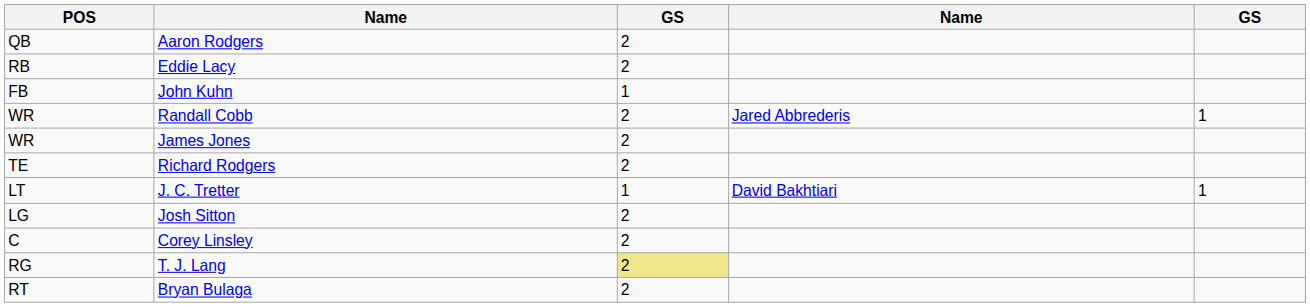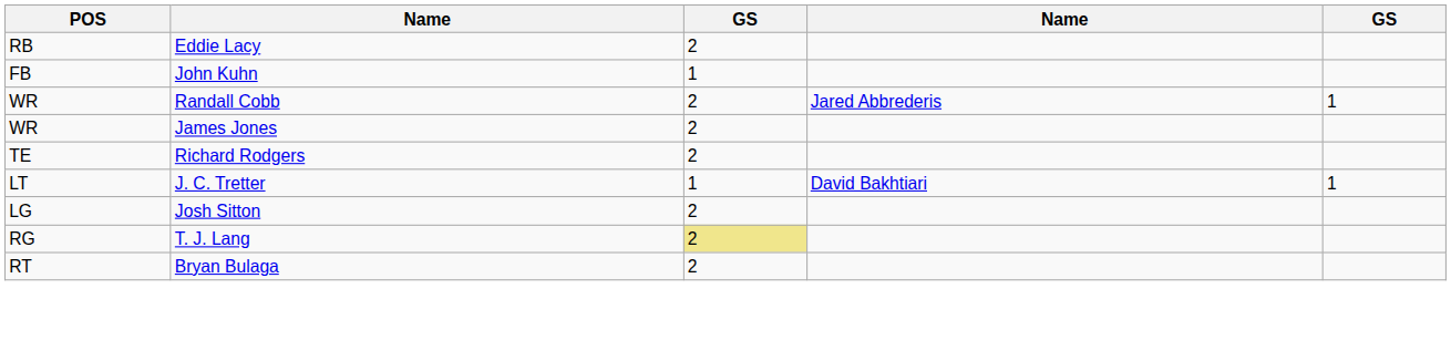- row: QB | Aaron Rodgers | 2
- row: C | Corey Linsley | 2
